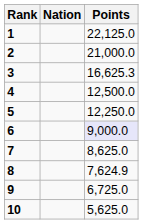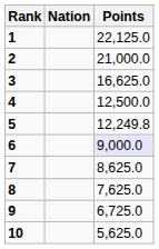3 | Points: 16,625.3 -> 16,625.0
5 | Points: 12,250.0 -> 12,249.8
8 | Points: 7,624.9 -> 7,625.0
